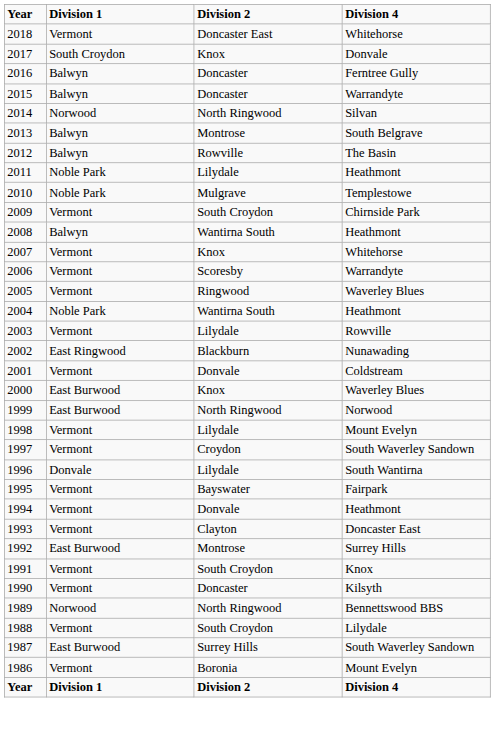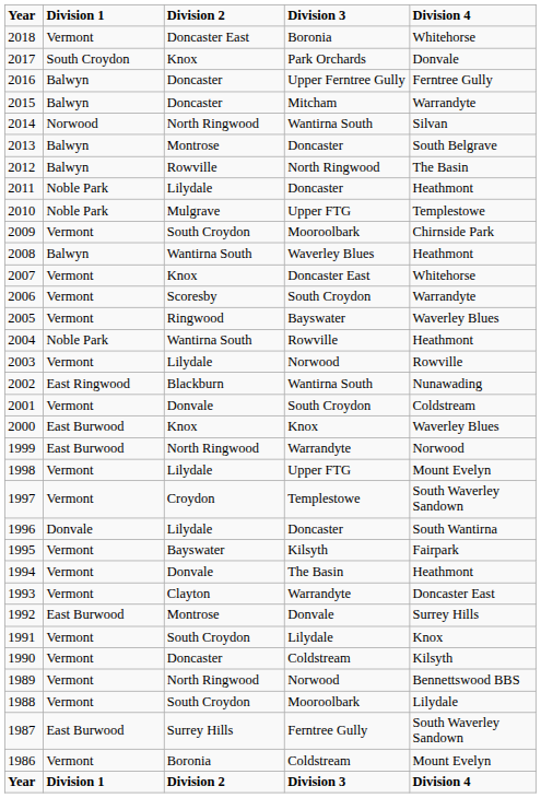+ column: Division 3 | Boronia | Park Orchards | Upper Ferntree Gully | Mitcham | Wantirna South | Doncaster | North Ringwood | Doncaster | Upper FTG | Mooroolbark | Waverley Blues | Doncaster East | South Croydon | Bayswater | Rowville | Norwood | Wantirna South | South Croydon | Knox | Warrandyte | Upper FTG | Templestowe | Doncaster | Kilsyth | The Basin | Warrandyte | Donvale | Lilydale | Coldstream | Norwood | Mooroolbark | Ferntree Gully | Coldstream | Division 3
1989 | Division 1: Norwood -> Vermont
